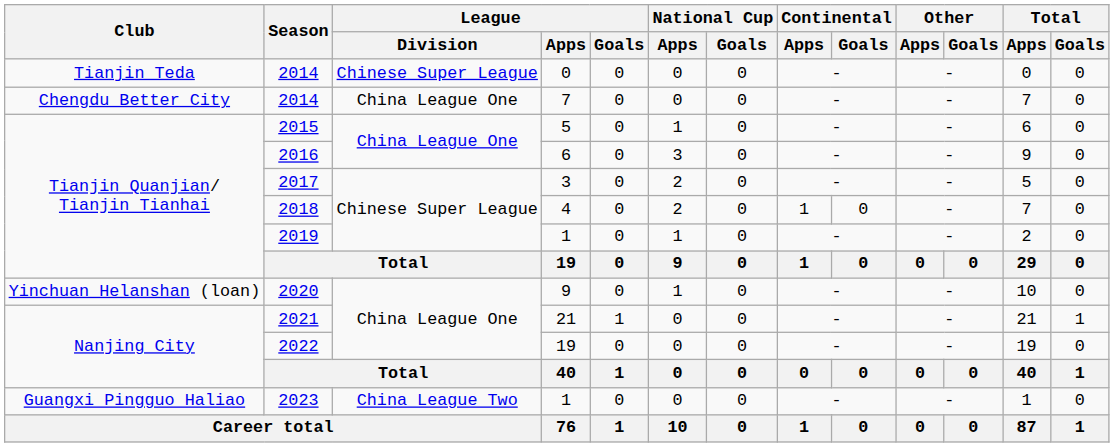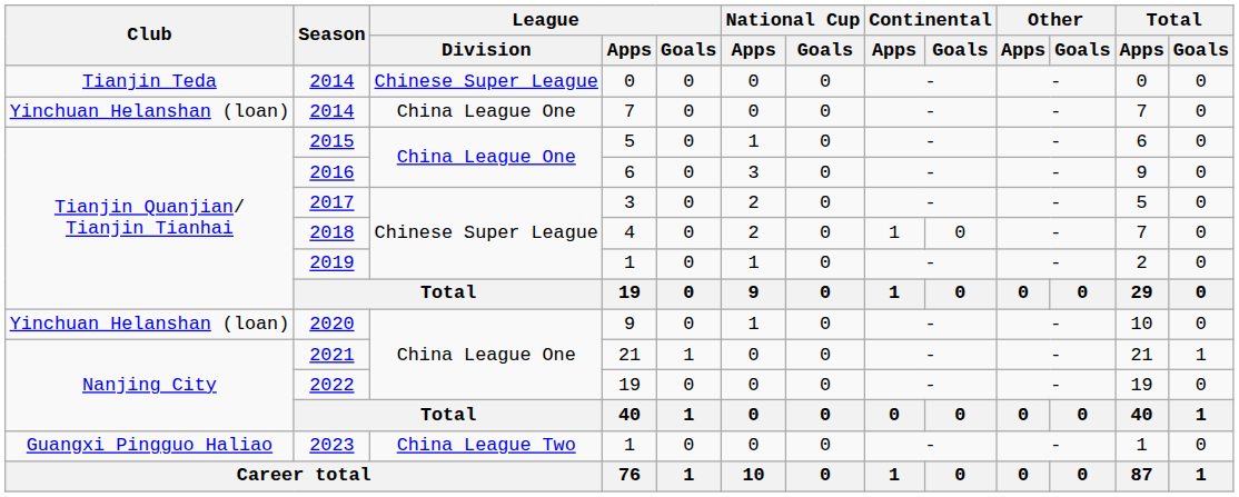2014 / 7 | Club: Chengdu Better City -> Yinchuan Helanshan (loan)
